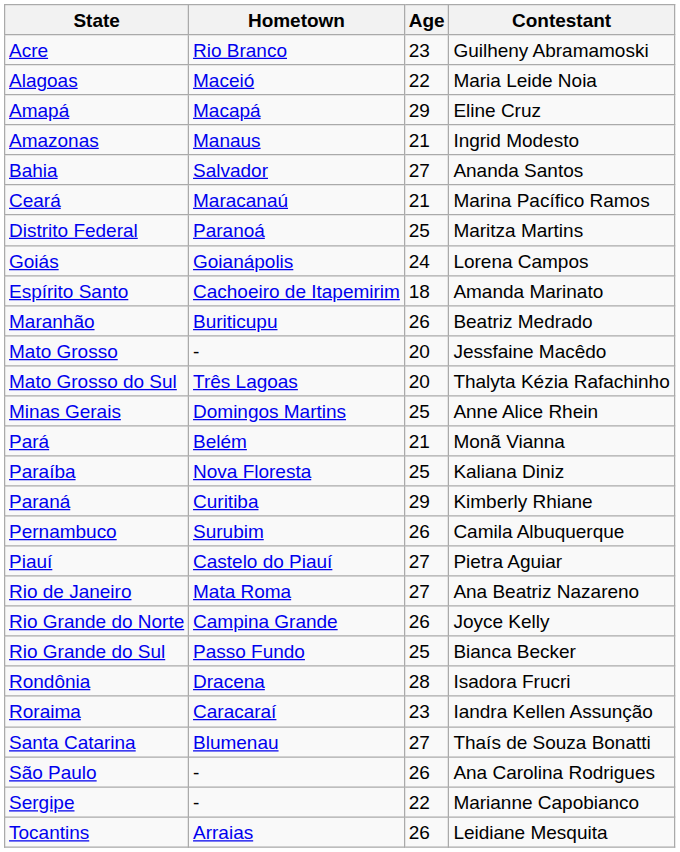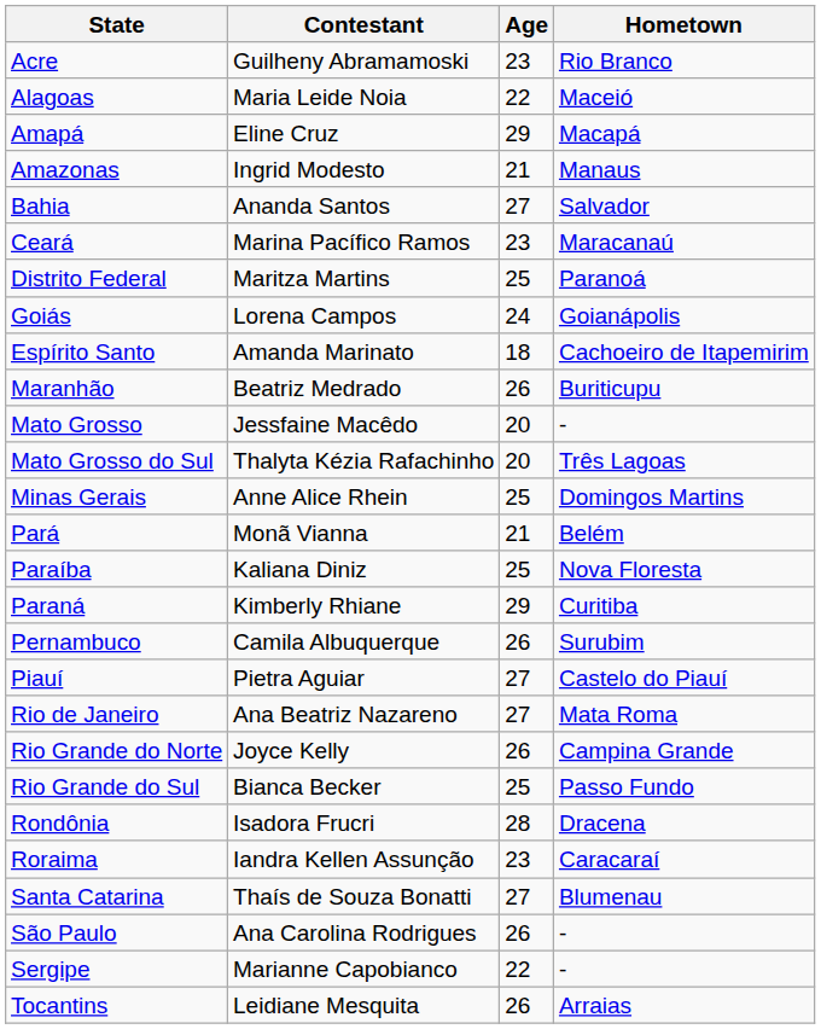columns swapped: Contestant <-> Hometown
Ceará | Age: 21 -> 23
